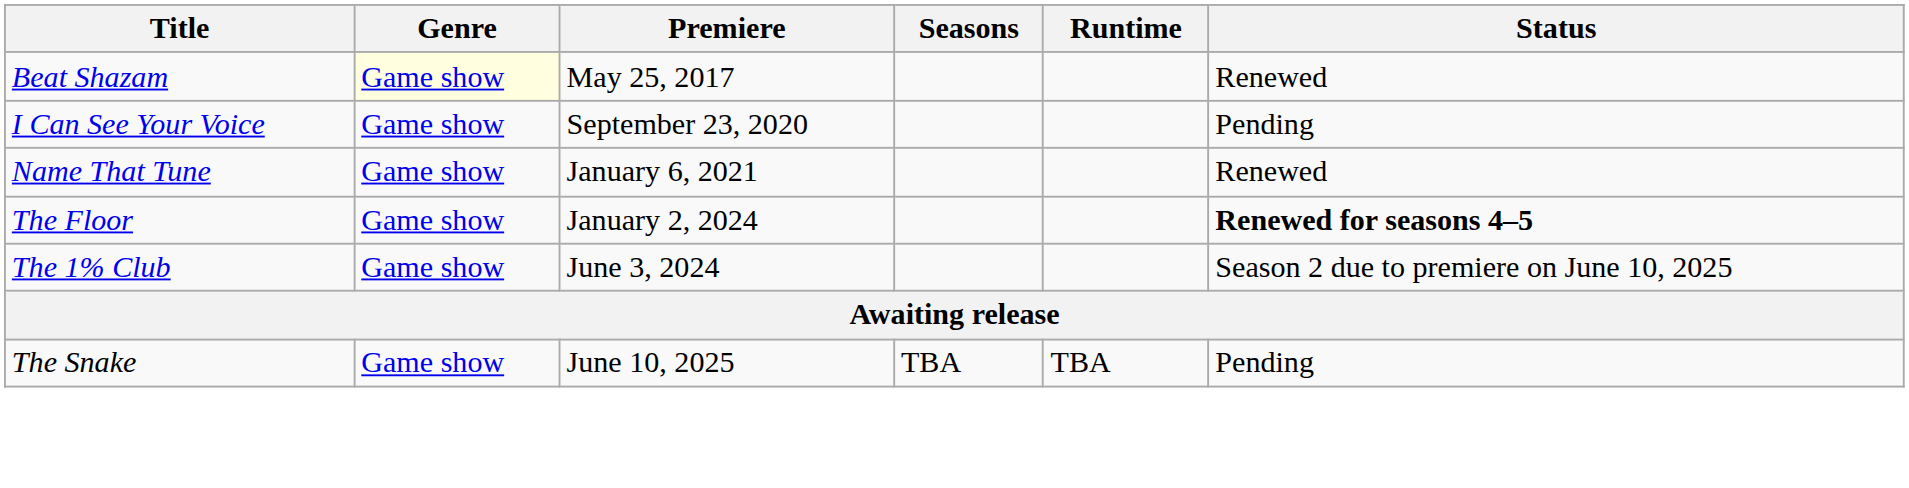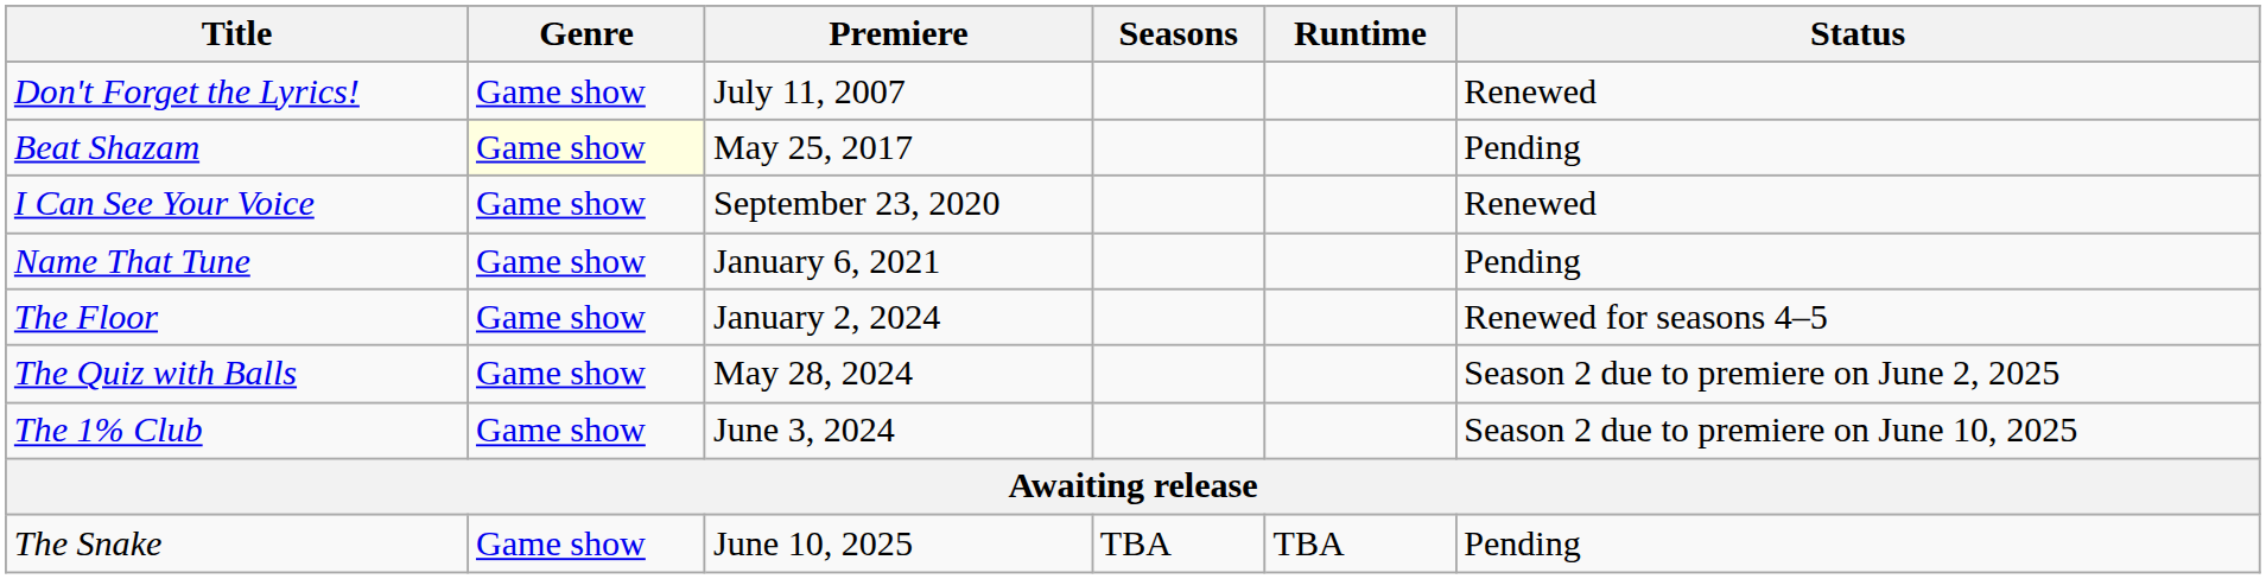+ row: Don't Forget the Lyrics! | Game show | July 11, 2007 | Renewed
Beat Shazam | Status: Renewed -> Pending
I Can See Your Voice | Status: Pending -> Renewed
Name That Tune | Status: Renewed -> Pending
The Floor | Status: bold -> normal
+ row: The Quiz with Balls | Game show | May 28, 2024 | Season 2 due to premiere on June 2, 2025
